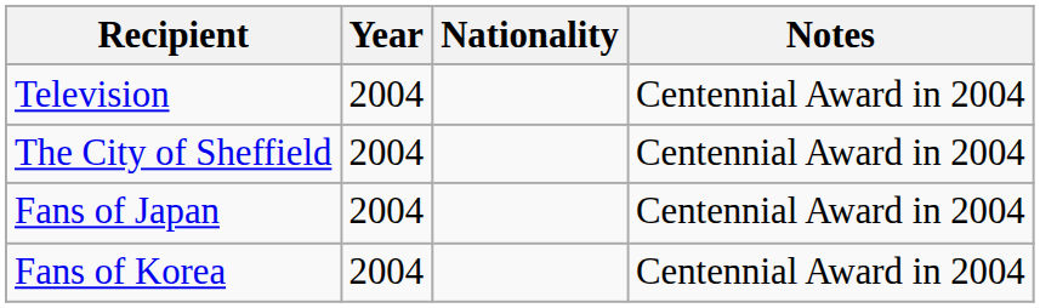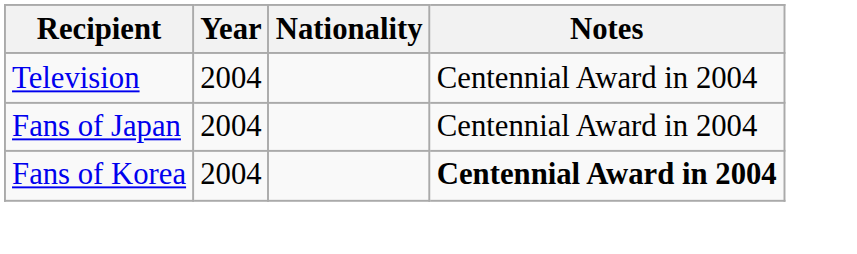- row: The City of Sheffield | 2004 | Centennial Award in 2004
Fans of Korea | Notes: normal -> bold
